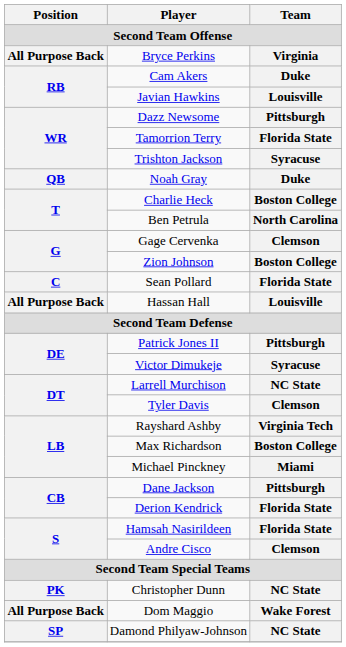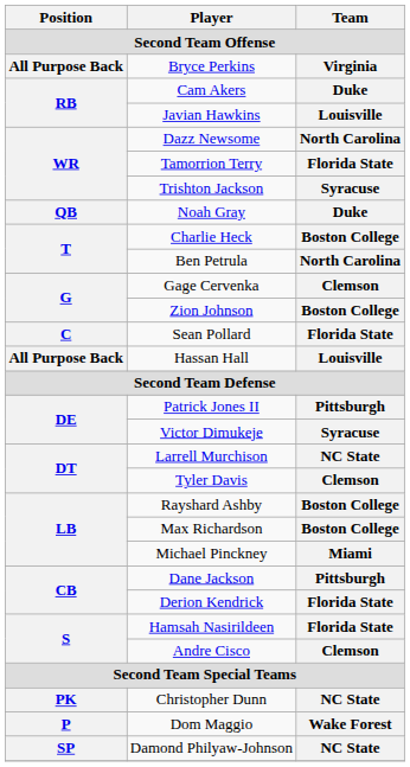Dazz Newsome | Team: Pittsburgh -> North Carolina
Rayshard Ashby | Team: Virginia Tech -> Boston College
Dom Maggio | Position: All Purpose Back -> P
